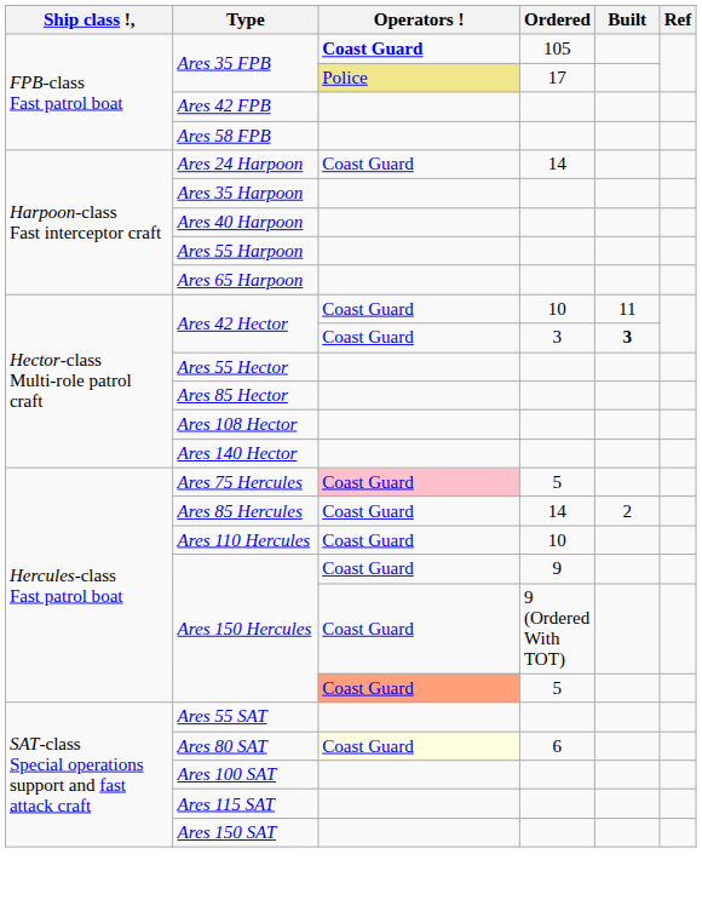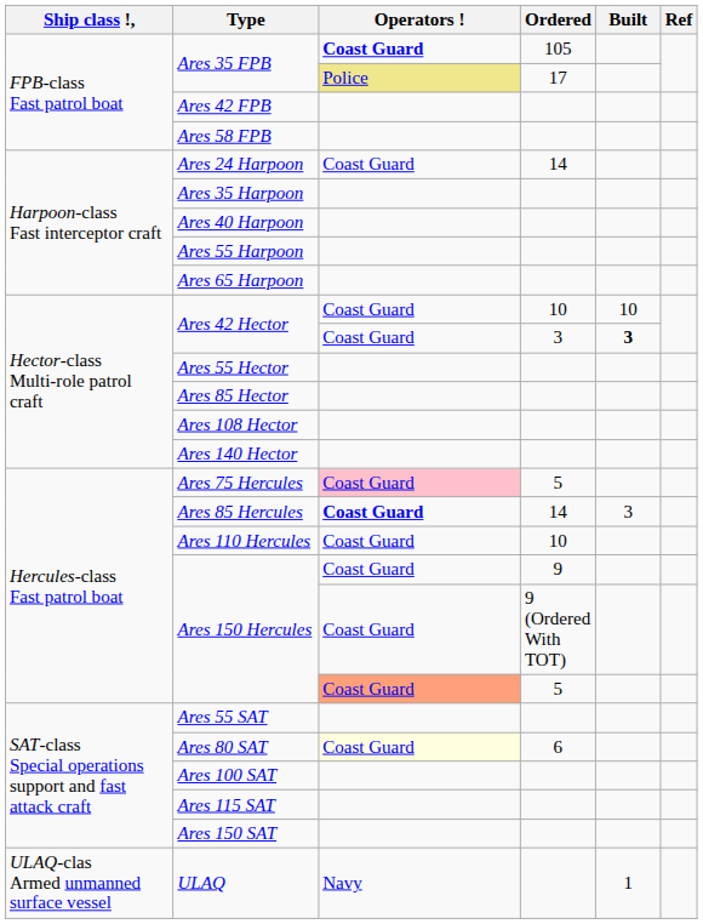Ares 42 Hector / 10 | Built: 11 -> 10
Ares 85 Hercules | Operators !: normal -> bold
Ares 85 Hercules | Built: 2 -> 3
+ row: ULAQ-clas Armed unmanned surface vessel | ULAQ | Navy | 1
